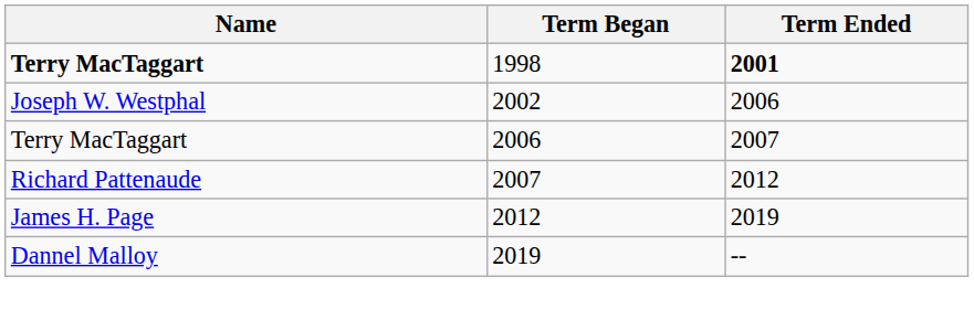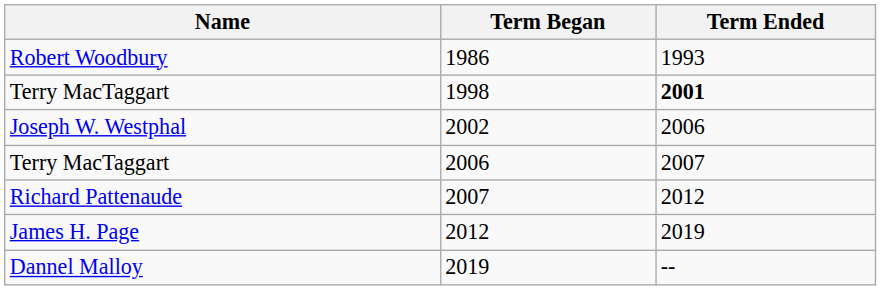+ row: Robert Woodbury | 1986 | 1993
1998 | Name: bold -> normal
